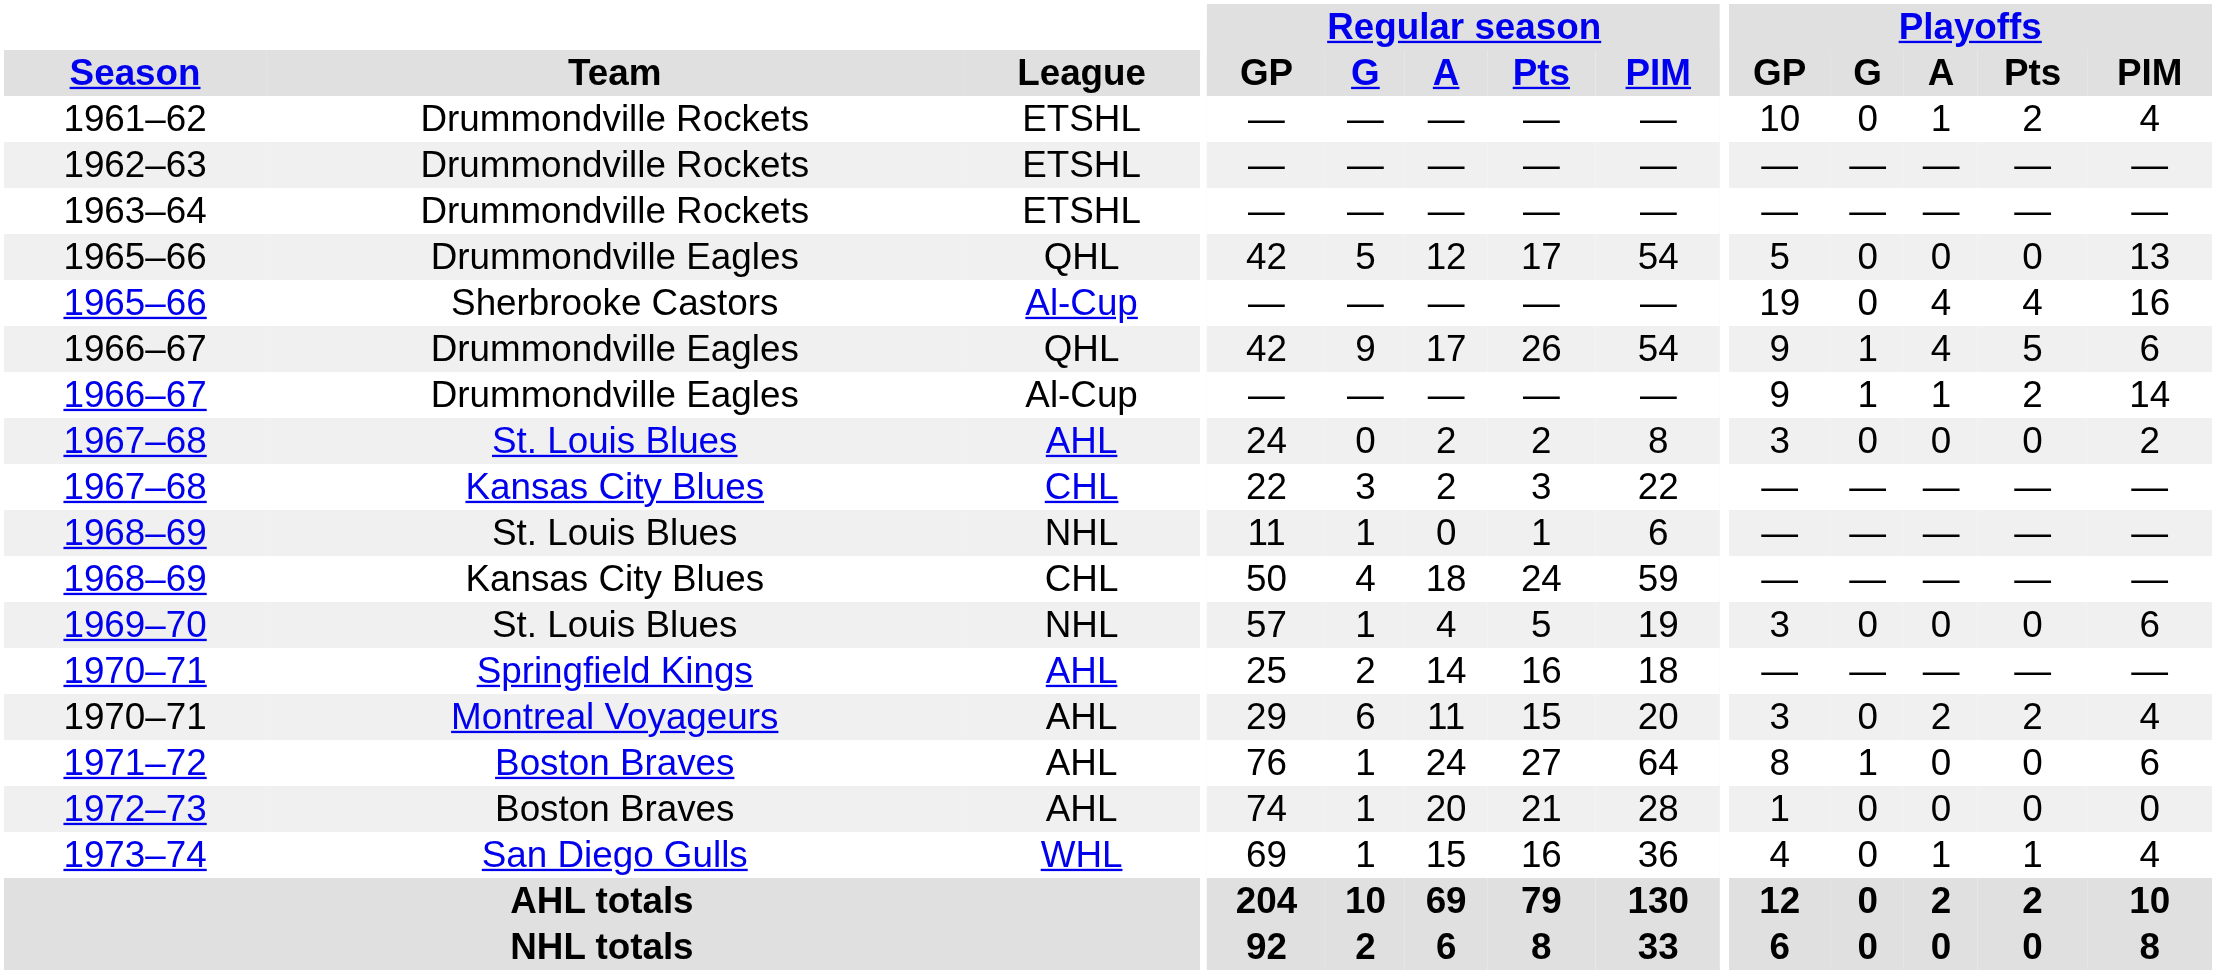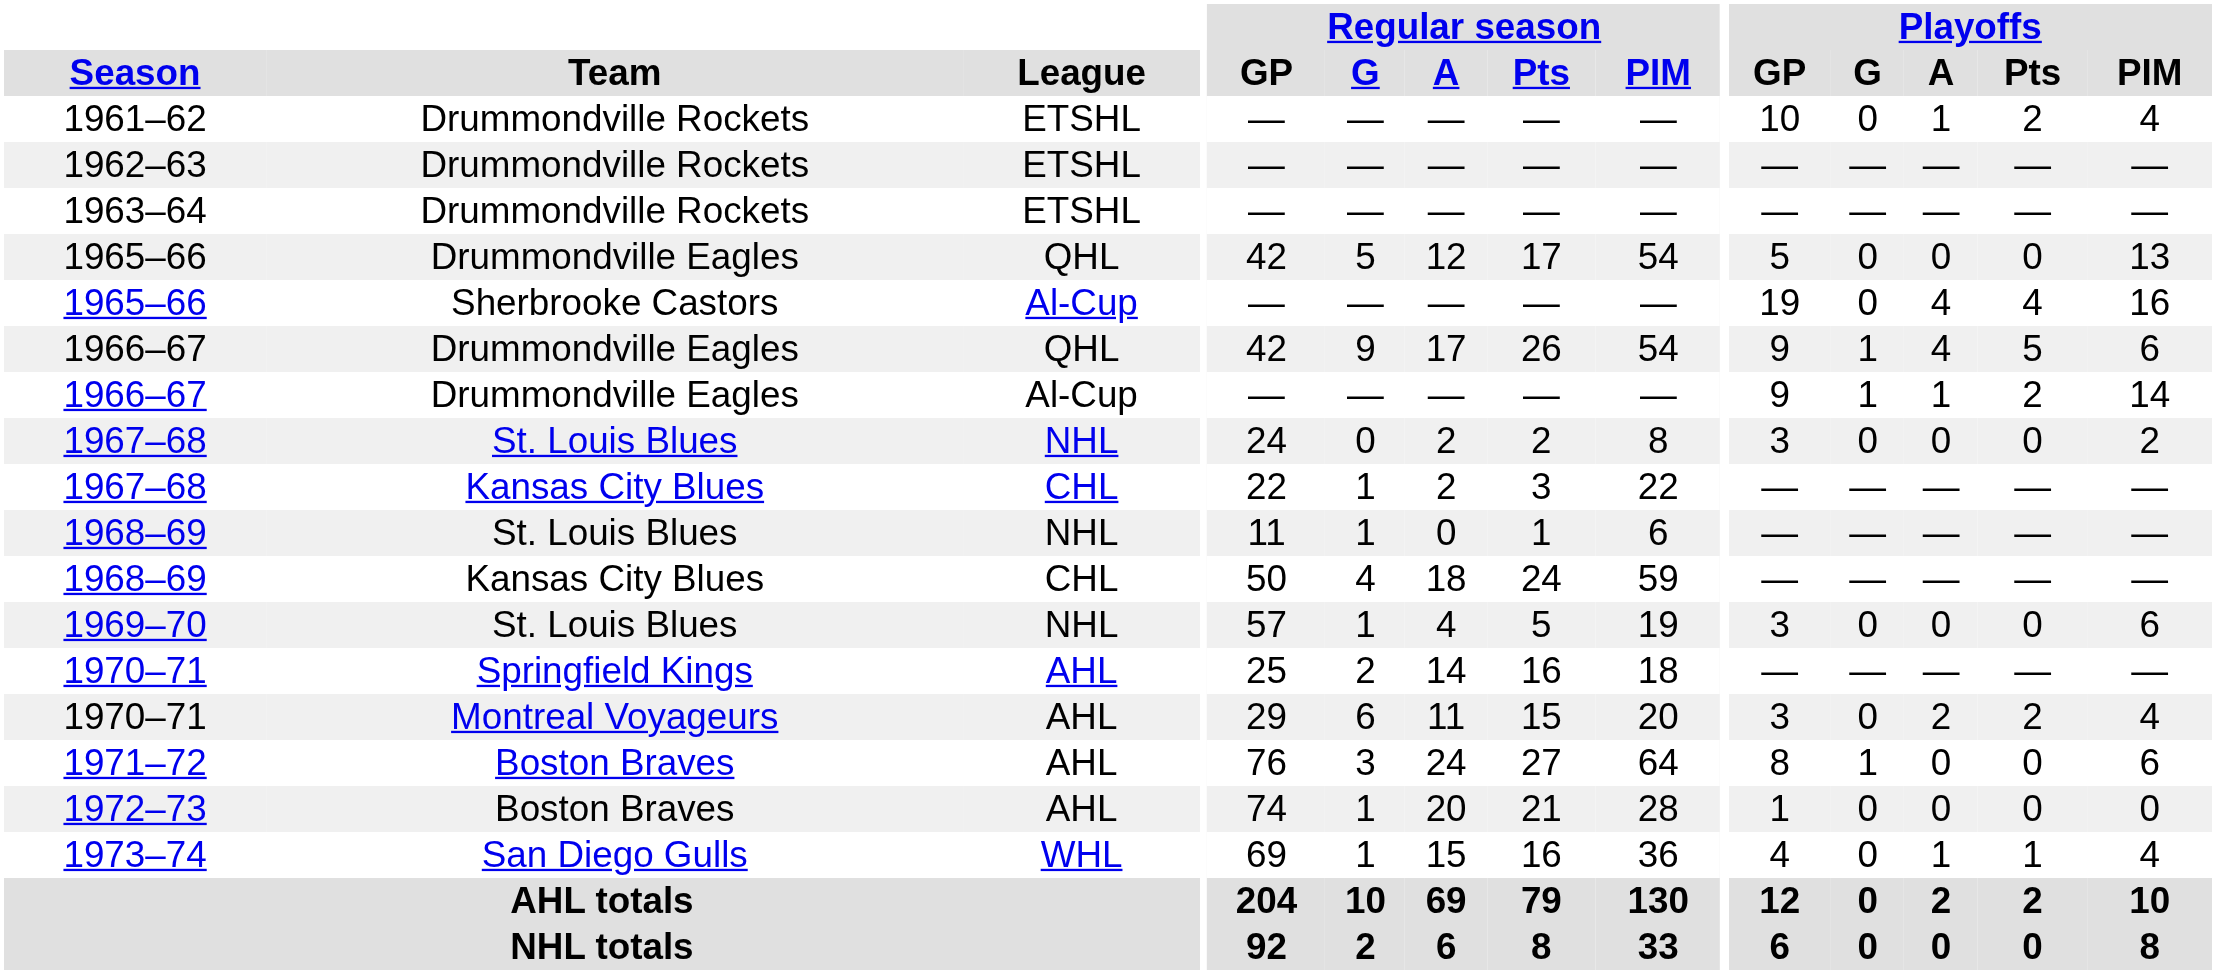1967–68 / St. Louis Blues | League: AHL -> NHL
1967–68 / Kansas City Blues | Regular season / G: 3 -> 1
1971–72 | Regular season / G: 1 -> 3
